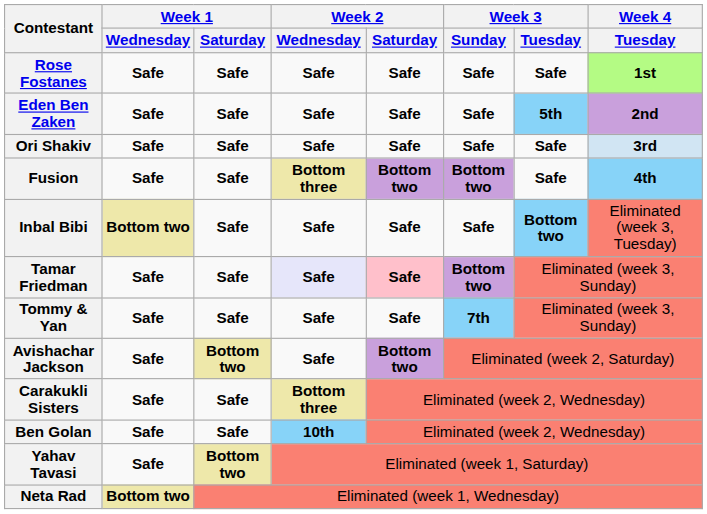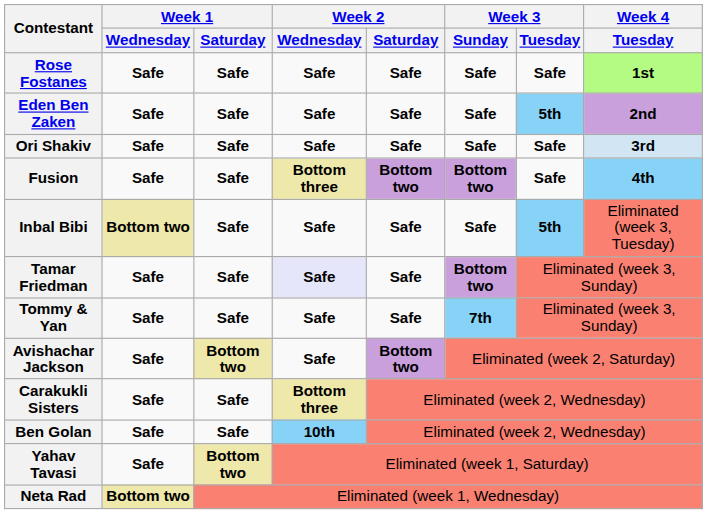Inbal Bibi | Week 3 / Tuesday: Bottom two -> 5th
Tamar Friedman | Week 2 / Saturday: pink background -> no background
